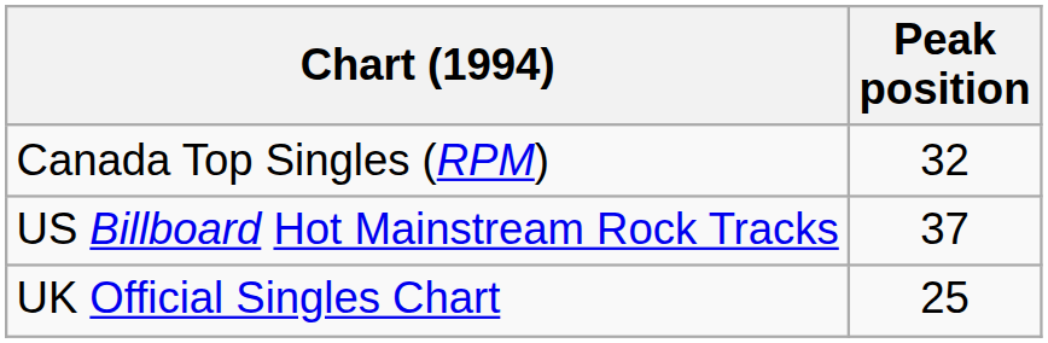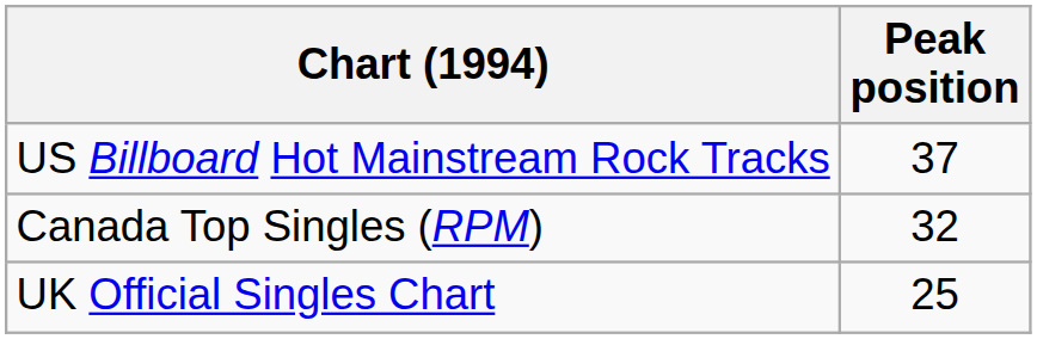rows swapped: Canada Top Singles (RPM) <-> US Billboard Hot Mainstream Rock Tracks
